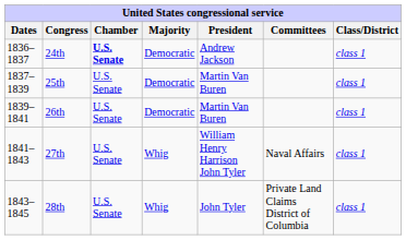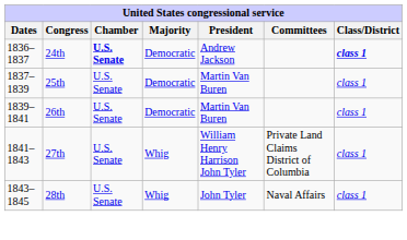24th | Class/District: normal -> bold
27th | Committees: Naval Affairs -> Private Land Claims District of Columbia
28th | Committees: Private Land Claims District of Columbia -> Naval Affairs
